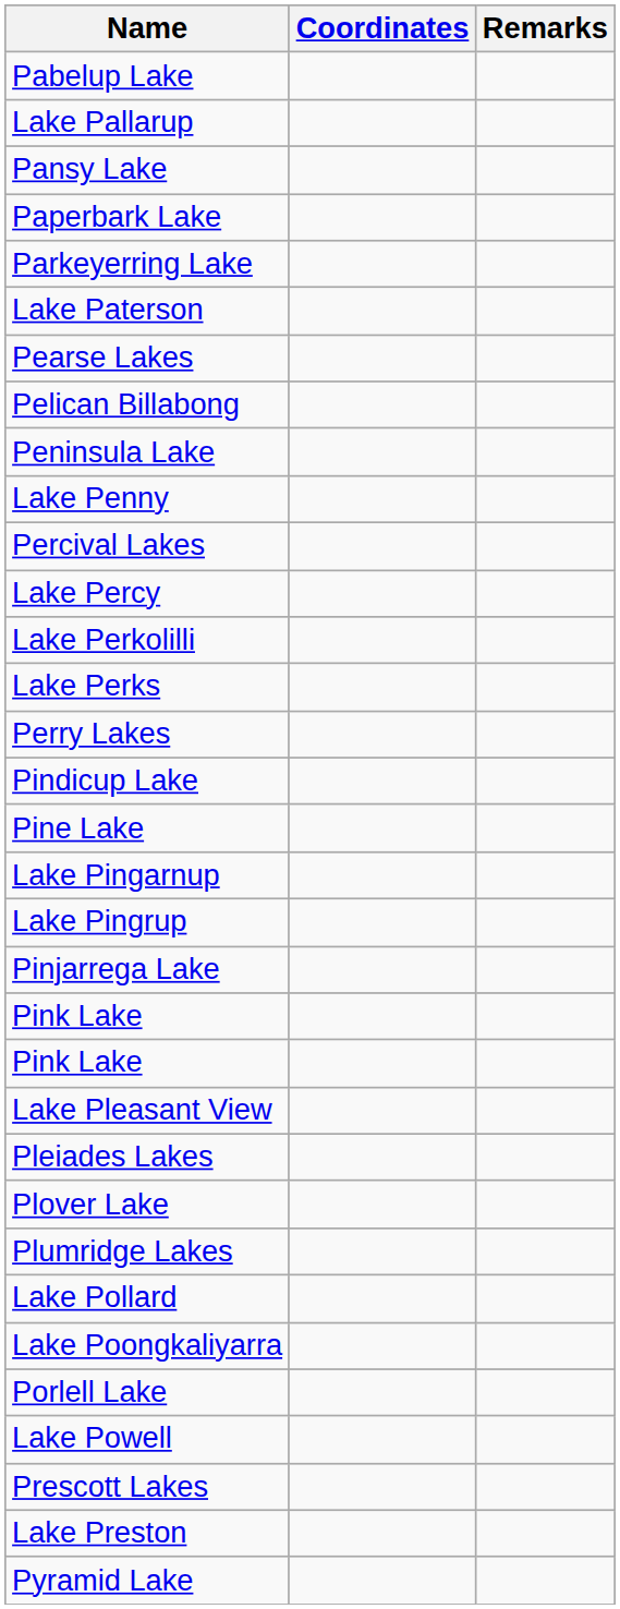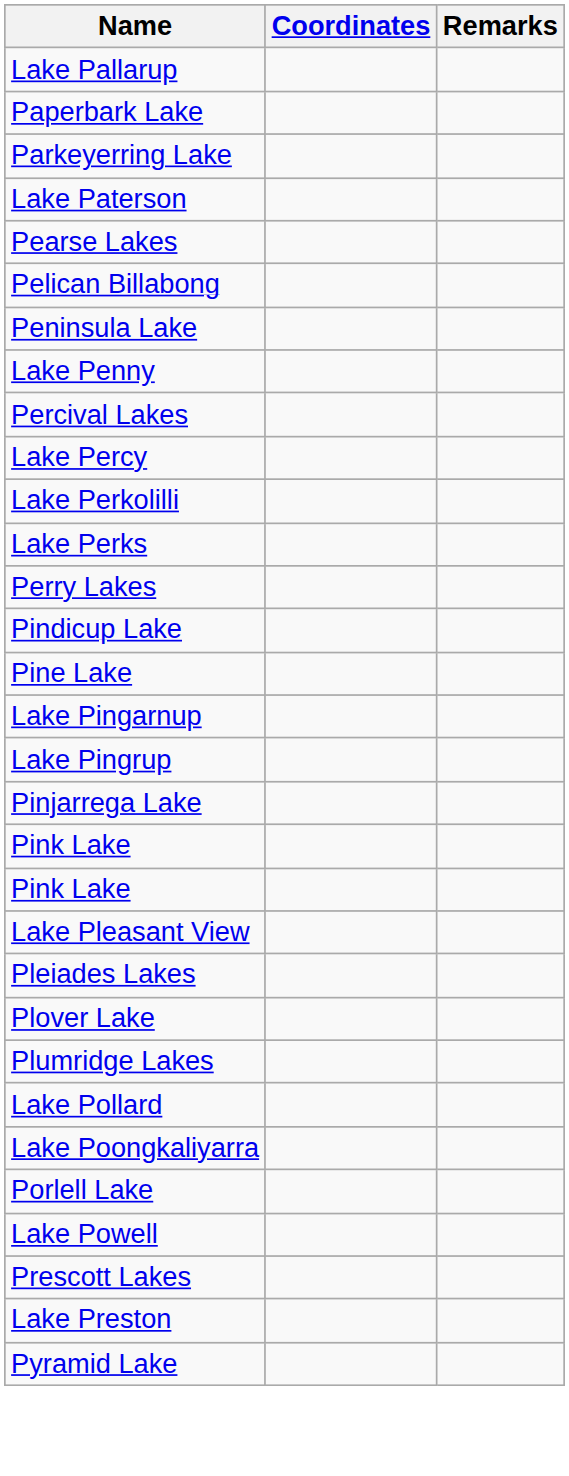- row: Pabelup Lake
- row: Pansy Lake
